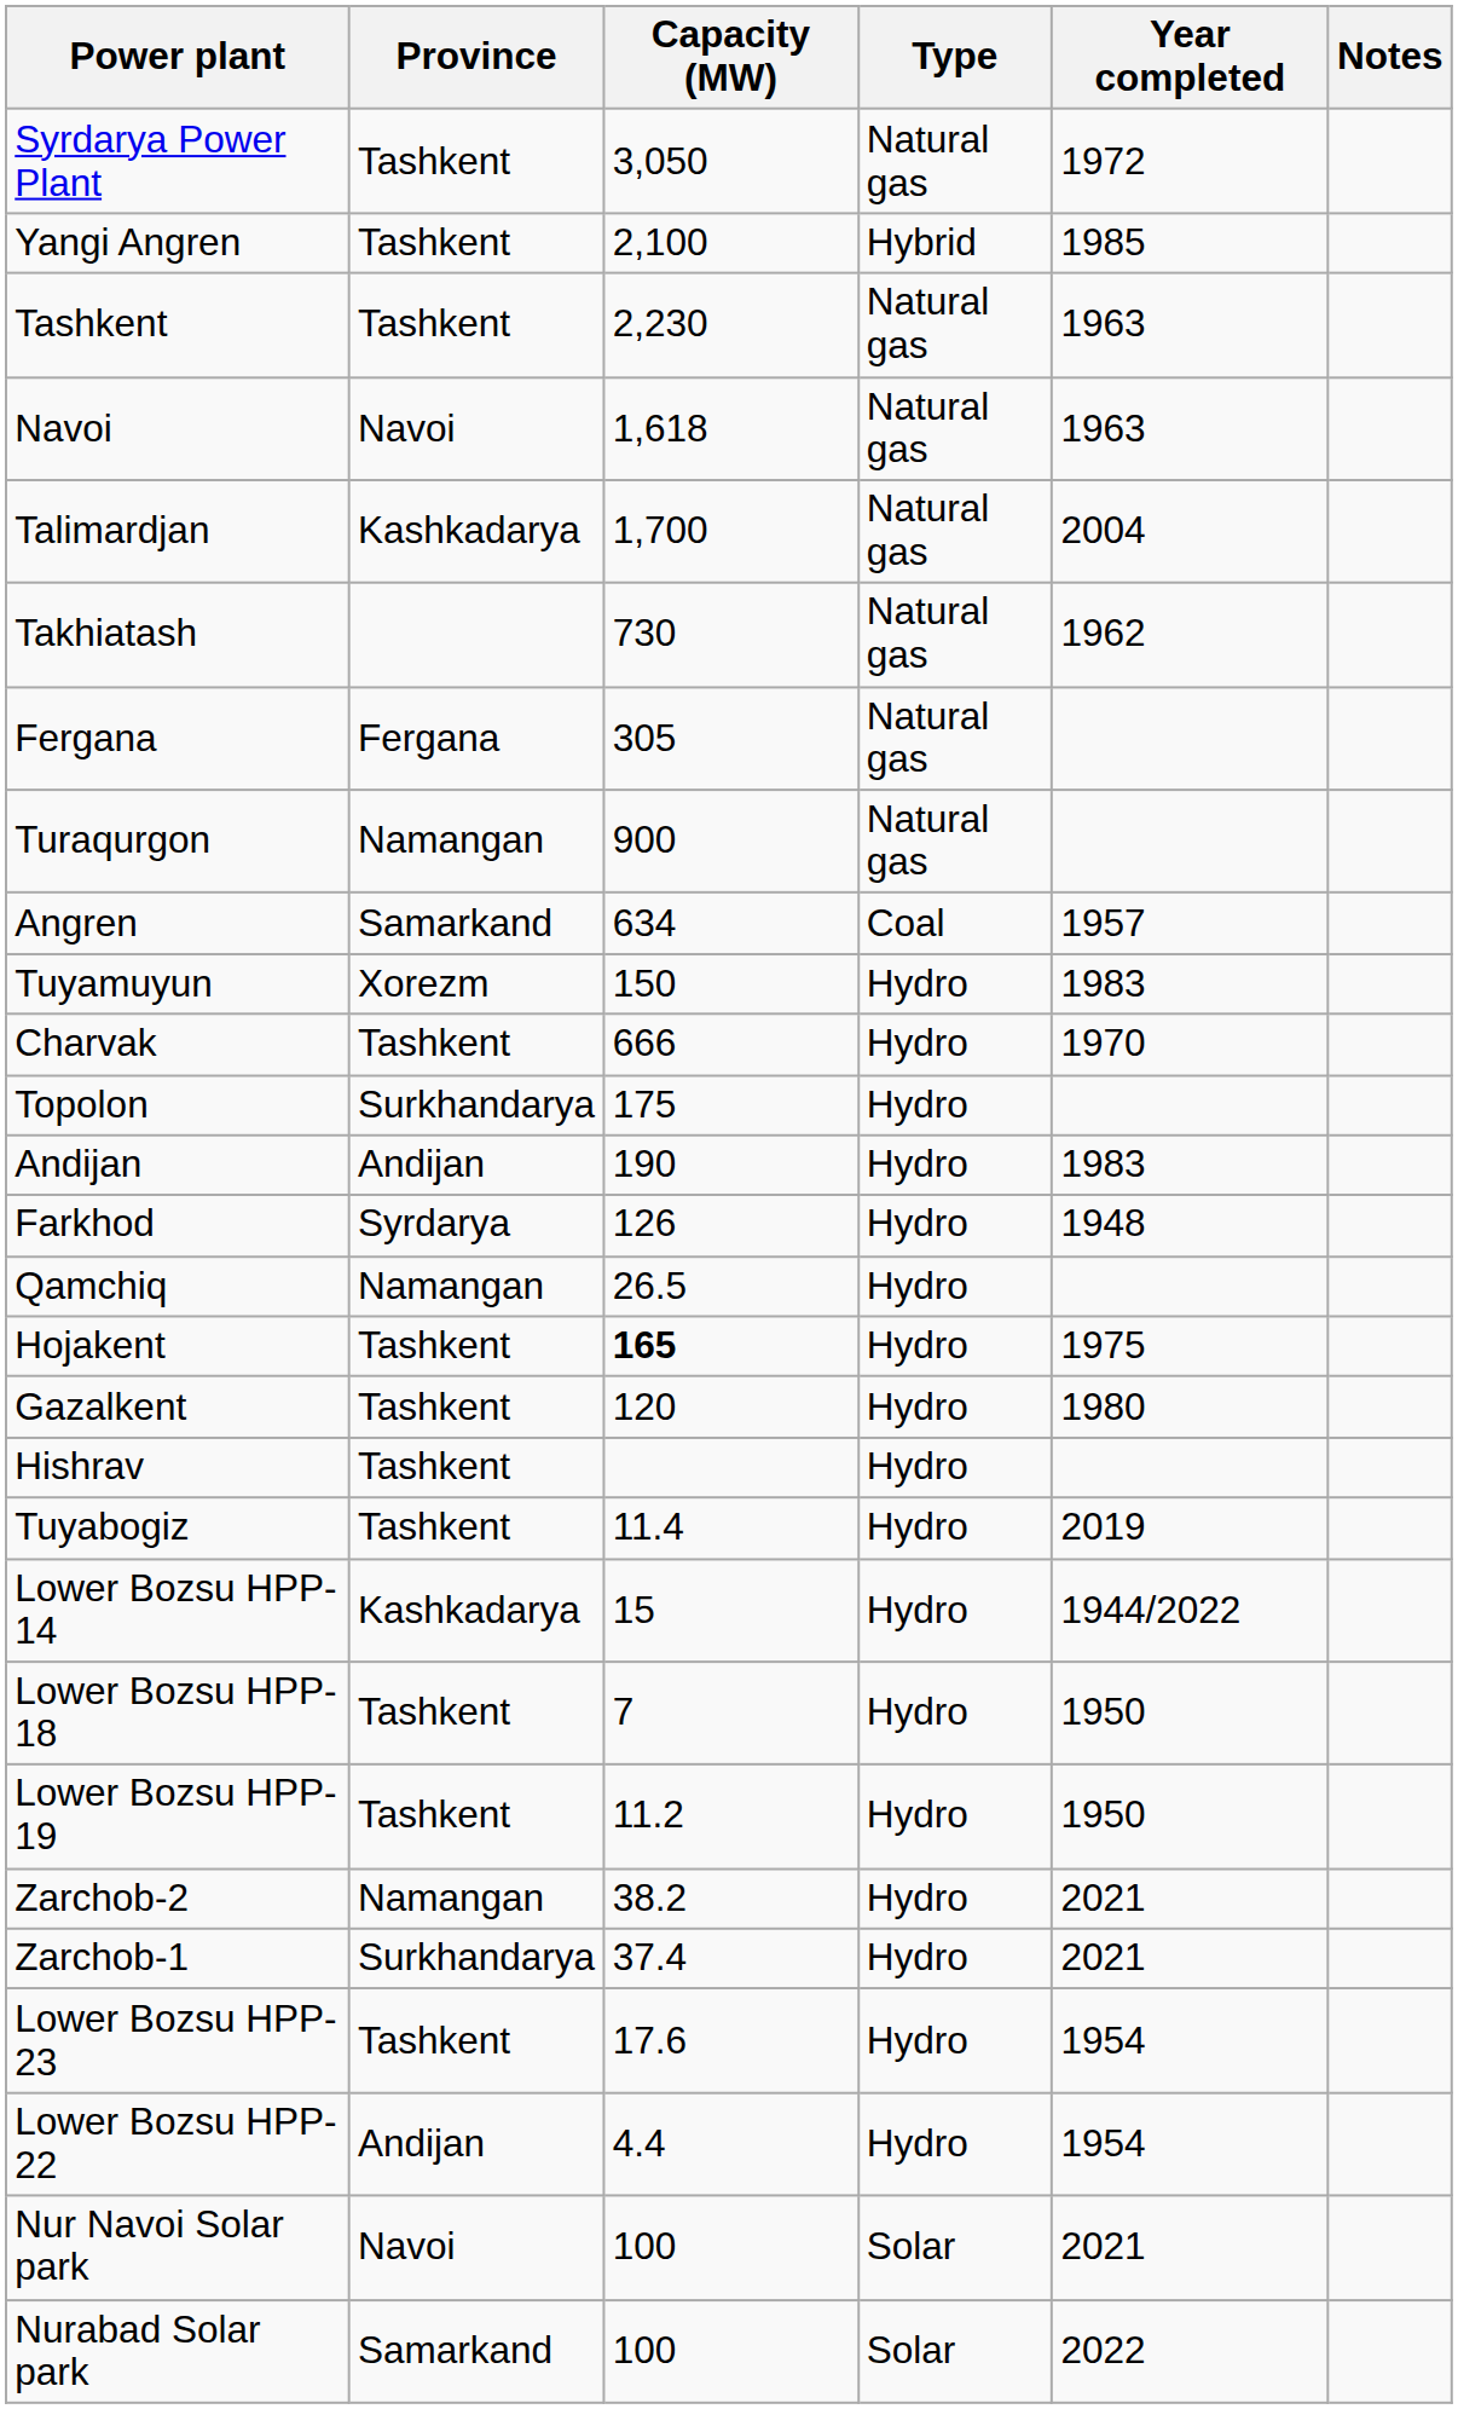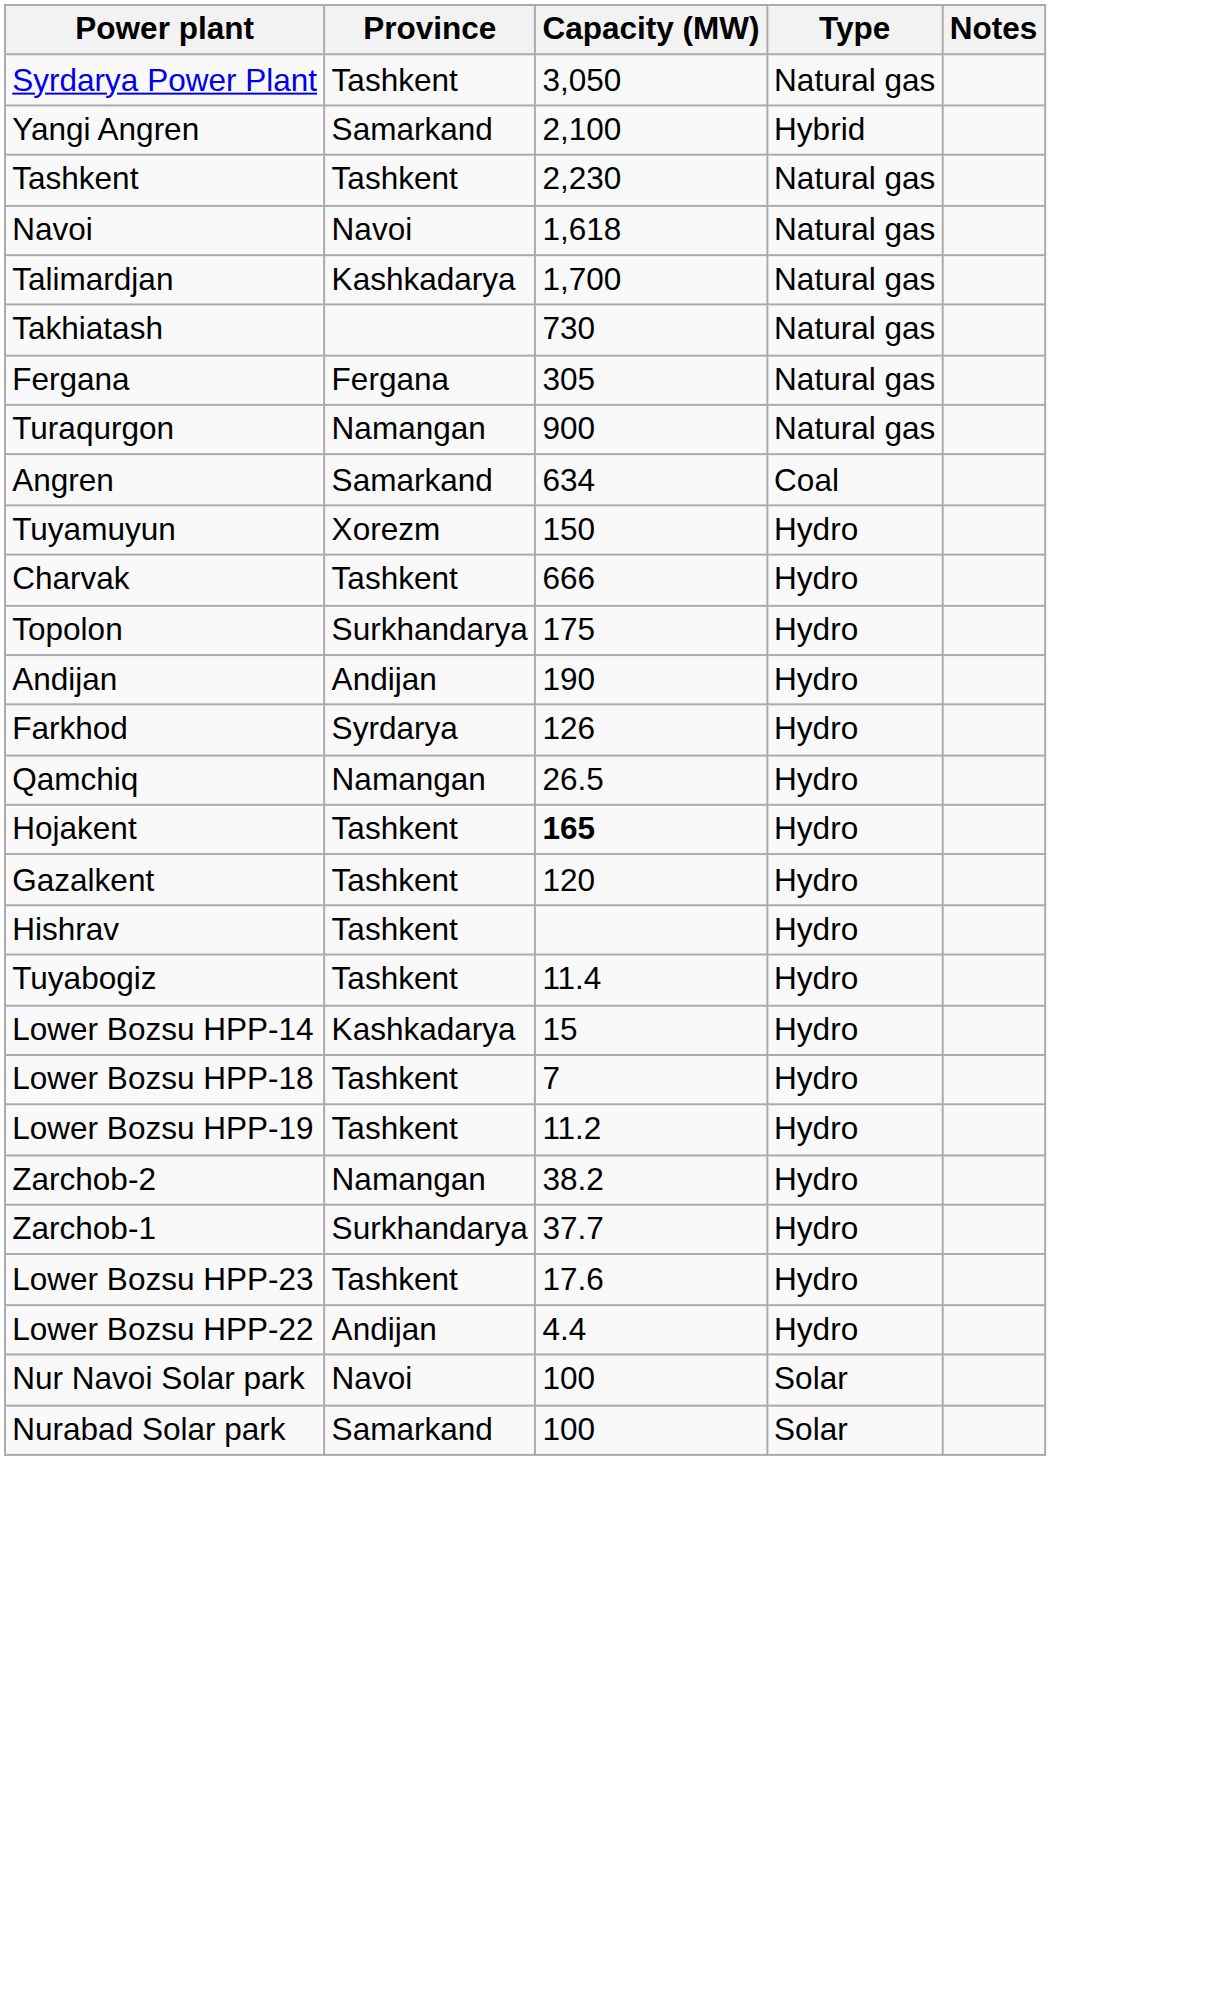- column: Year completed | 1972 | 1985 | 1963 | 1963 | 2004 | 1962 | 1957 | 1983 | 1970 | 1983 | 1948 | 1975 | 1980 | 2019 | 1944/2022 | 1950 | 1950 | 2021 | 2021 | 1954 | 1954 | 2021 | 2022
Yangi Angren | Province: Tashkent -> Samarkand
Zarchob-1 | Capacity (MW): 37.4 -> 37.7
